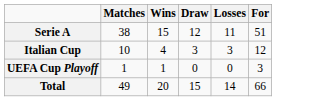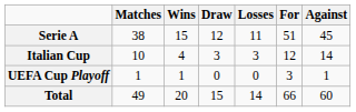+ column: Against | 45 | 14 | 1 | 60
